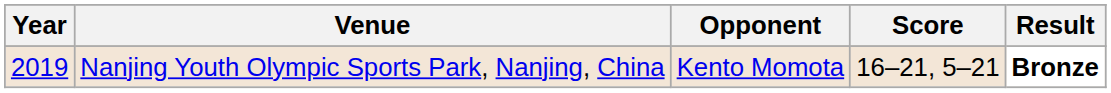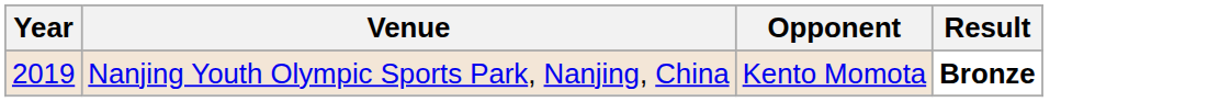- column: Score | 16–21, 5–21
